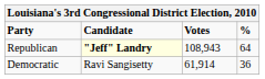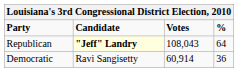Republican | Votes: 108,943 -> 108,043
Democratic | Votes: 61,914 -> 60,914
